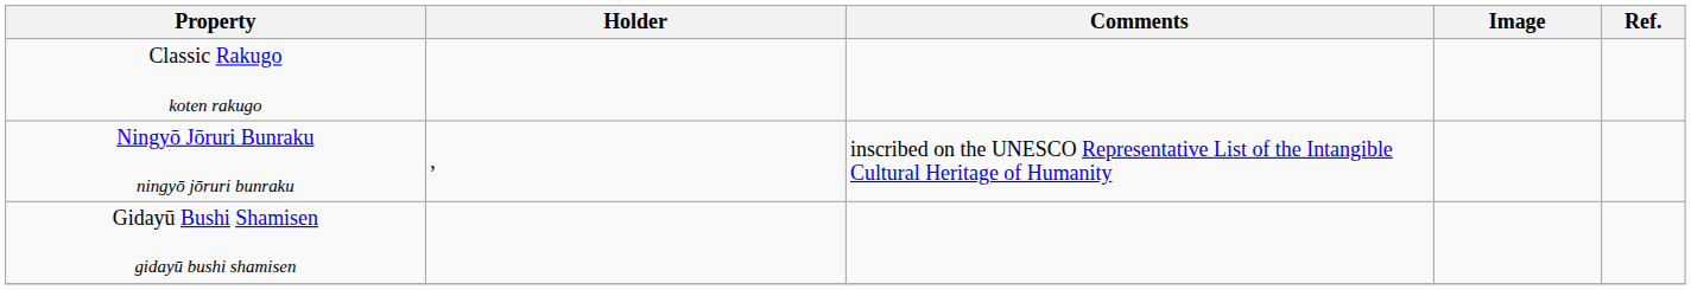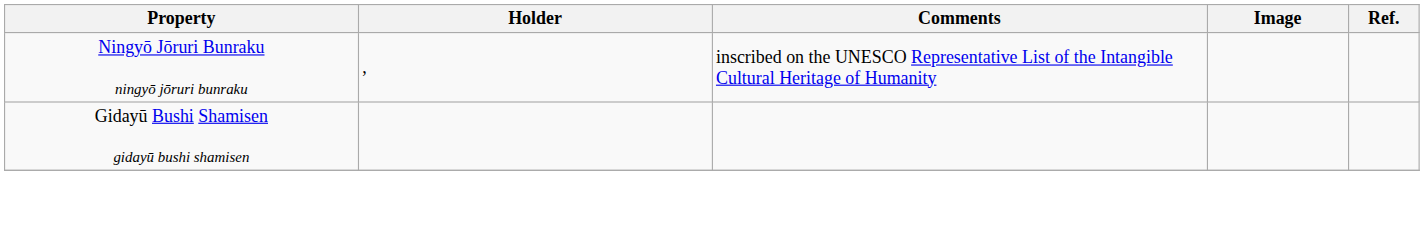- row: Classic Rakugo koten rakugo
